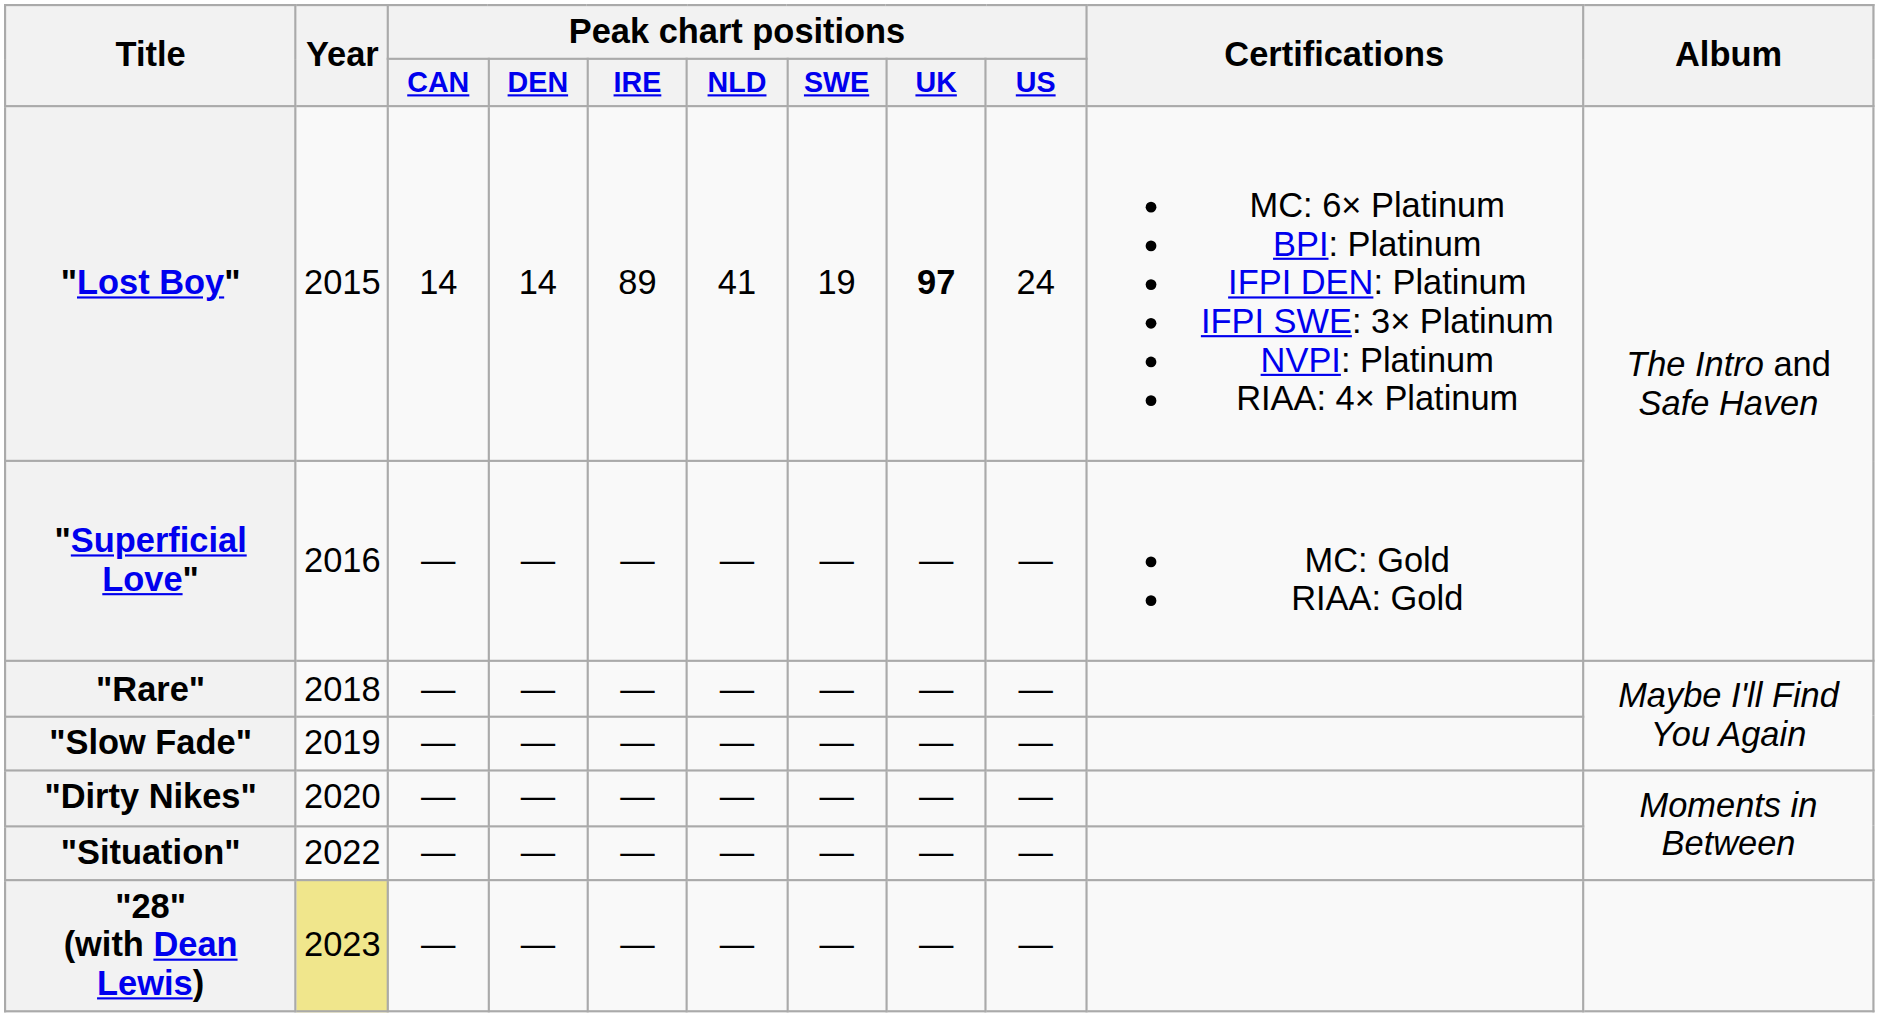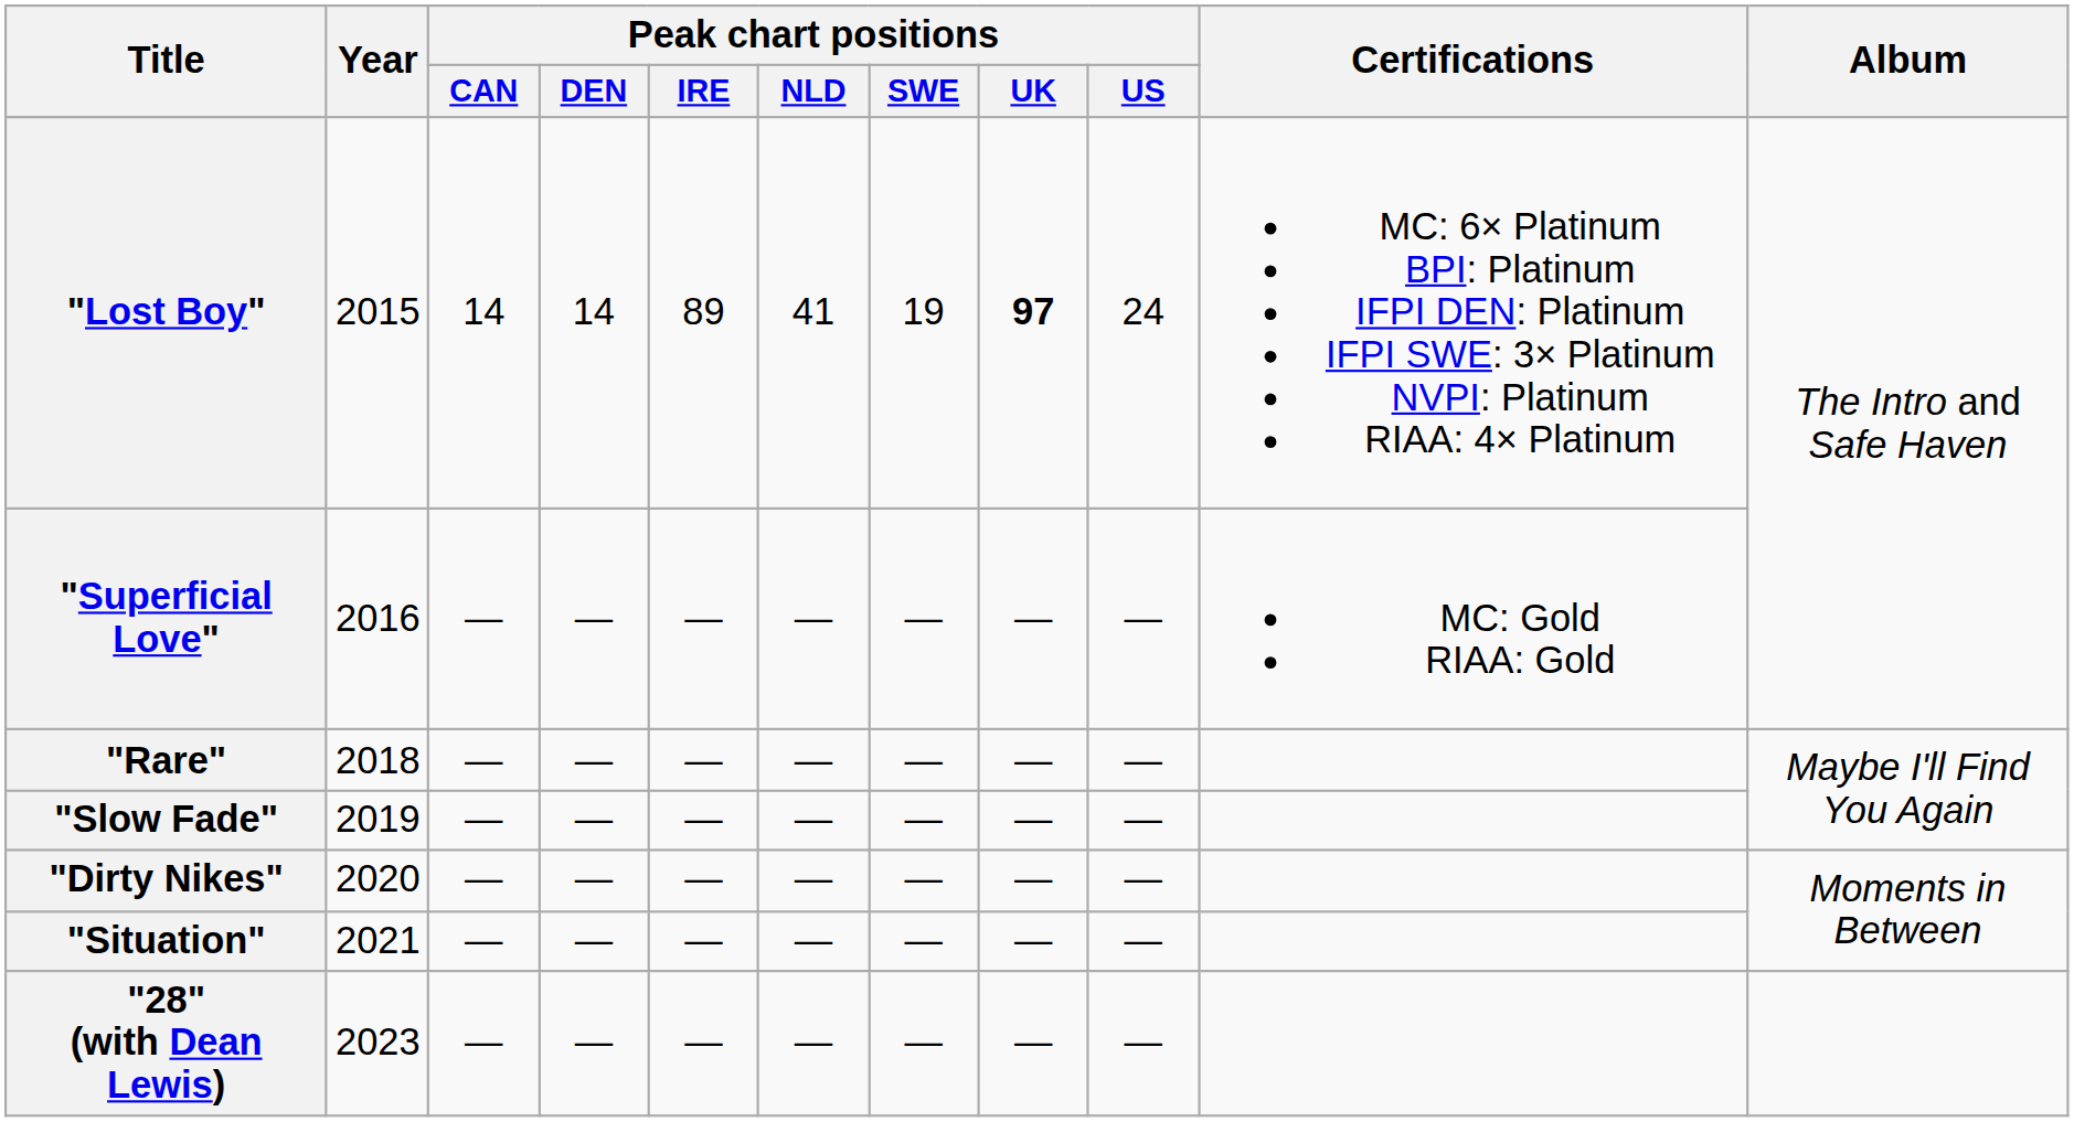"Situation" | Year: 2022 -> 2021
"28" (with Dean Lewis) | Year: khaki background -> no background
